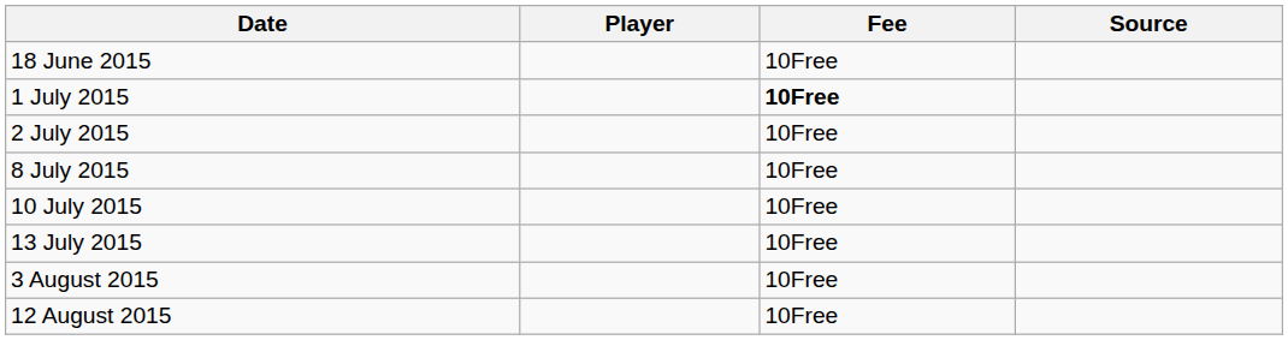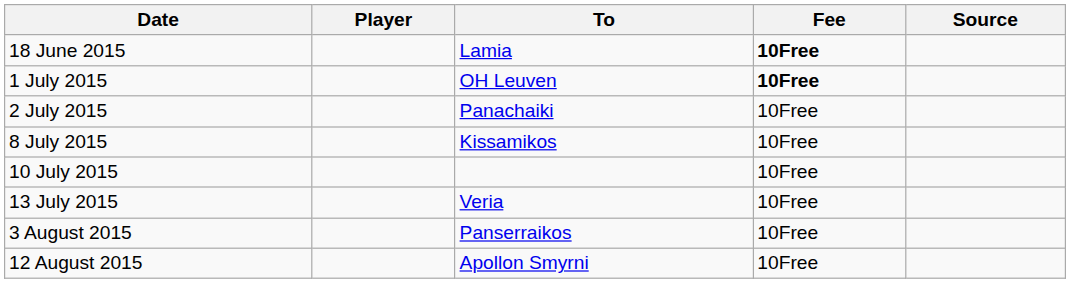+ column: To | Lamia | OH Leuven | Panachaiki | Kissamikos | Veria | Panserraikos | Apollon Smyrni
18 June 2015 | Fee: normal -> bold
